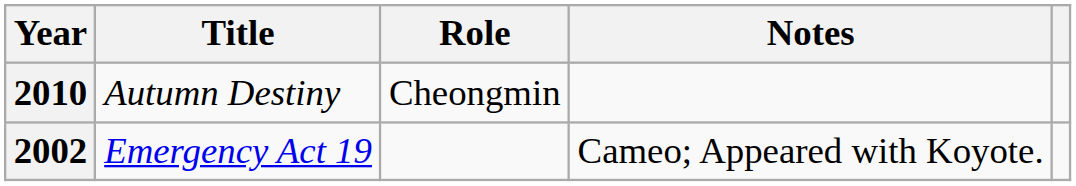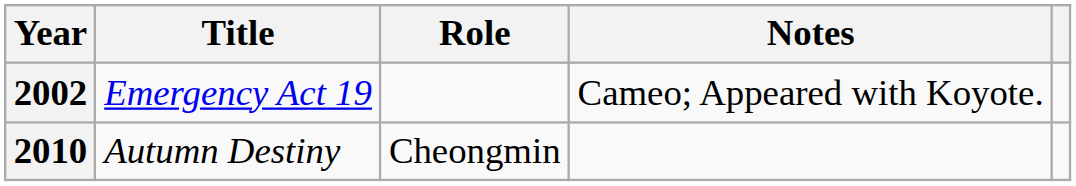rows swapped: 2002 <-> 2010
